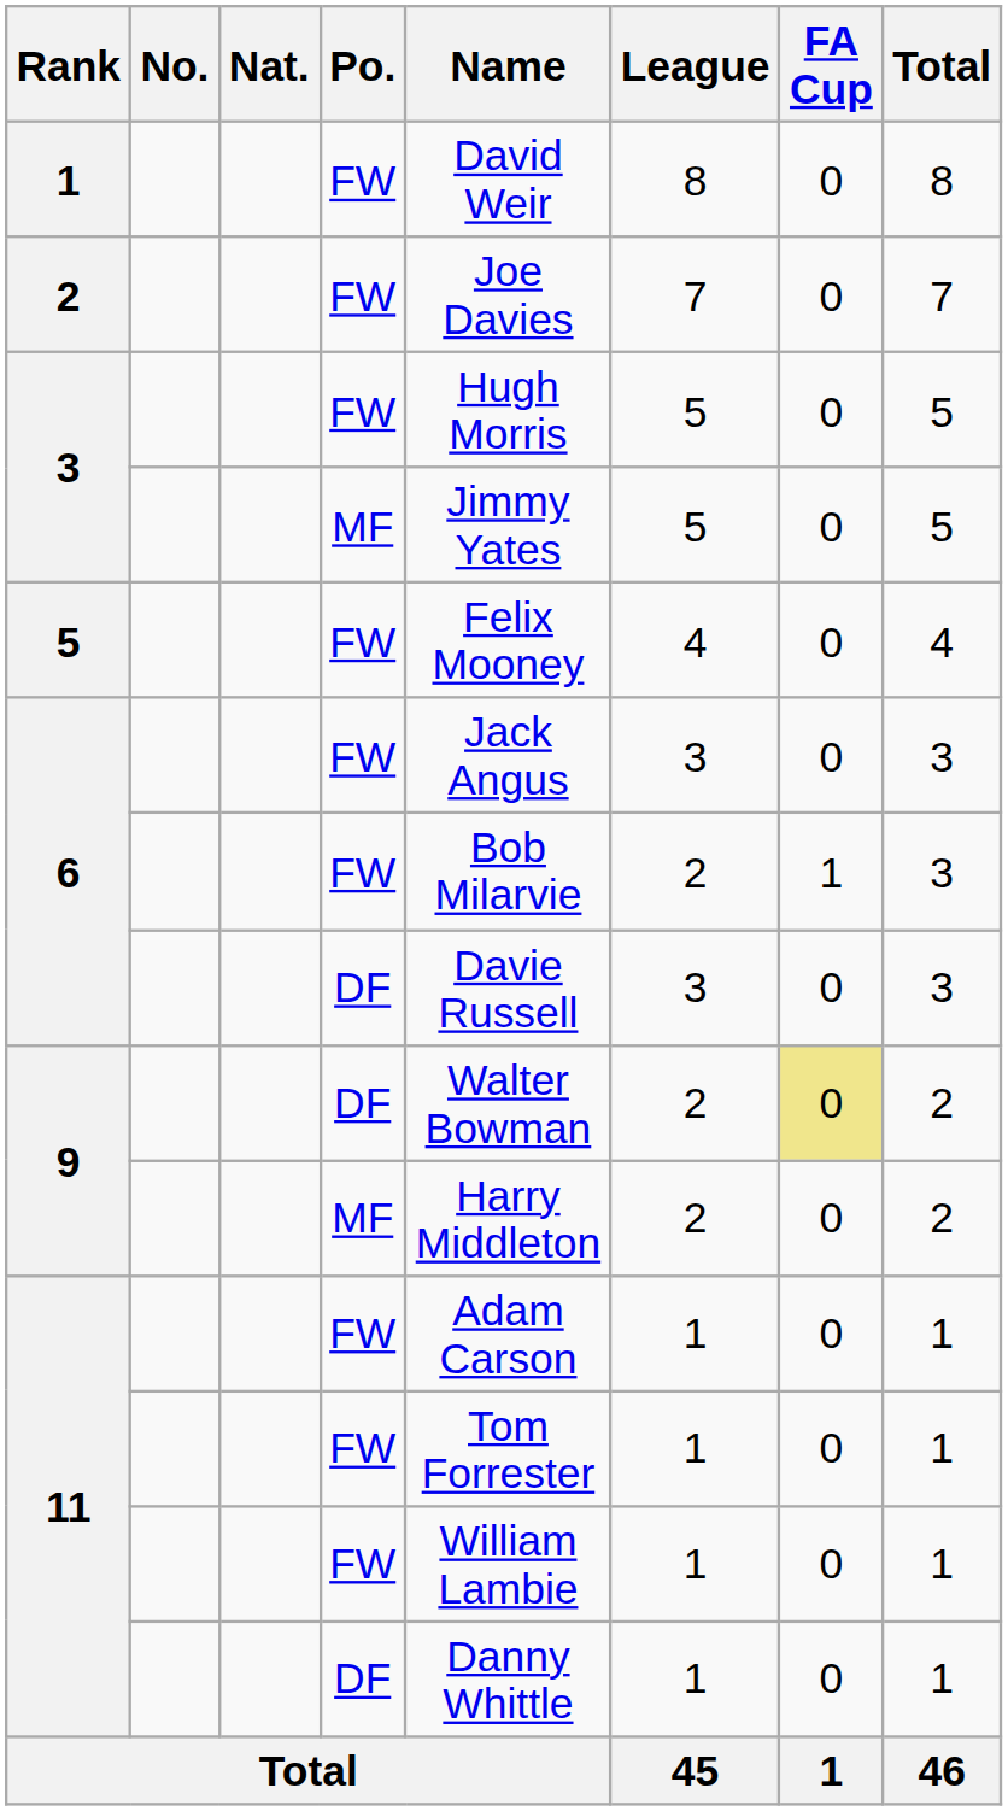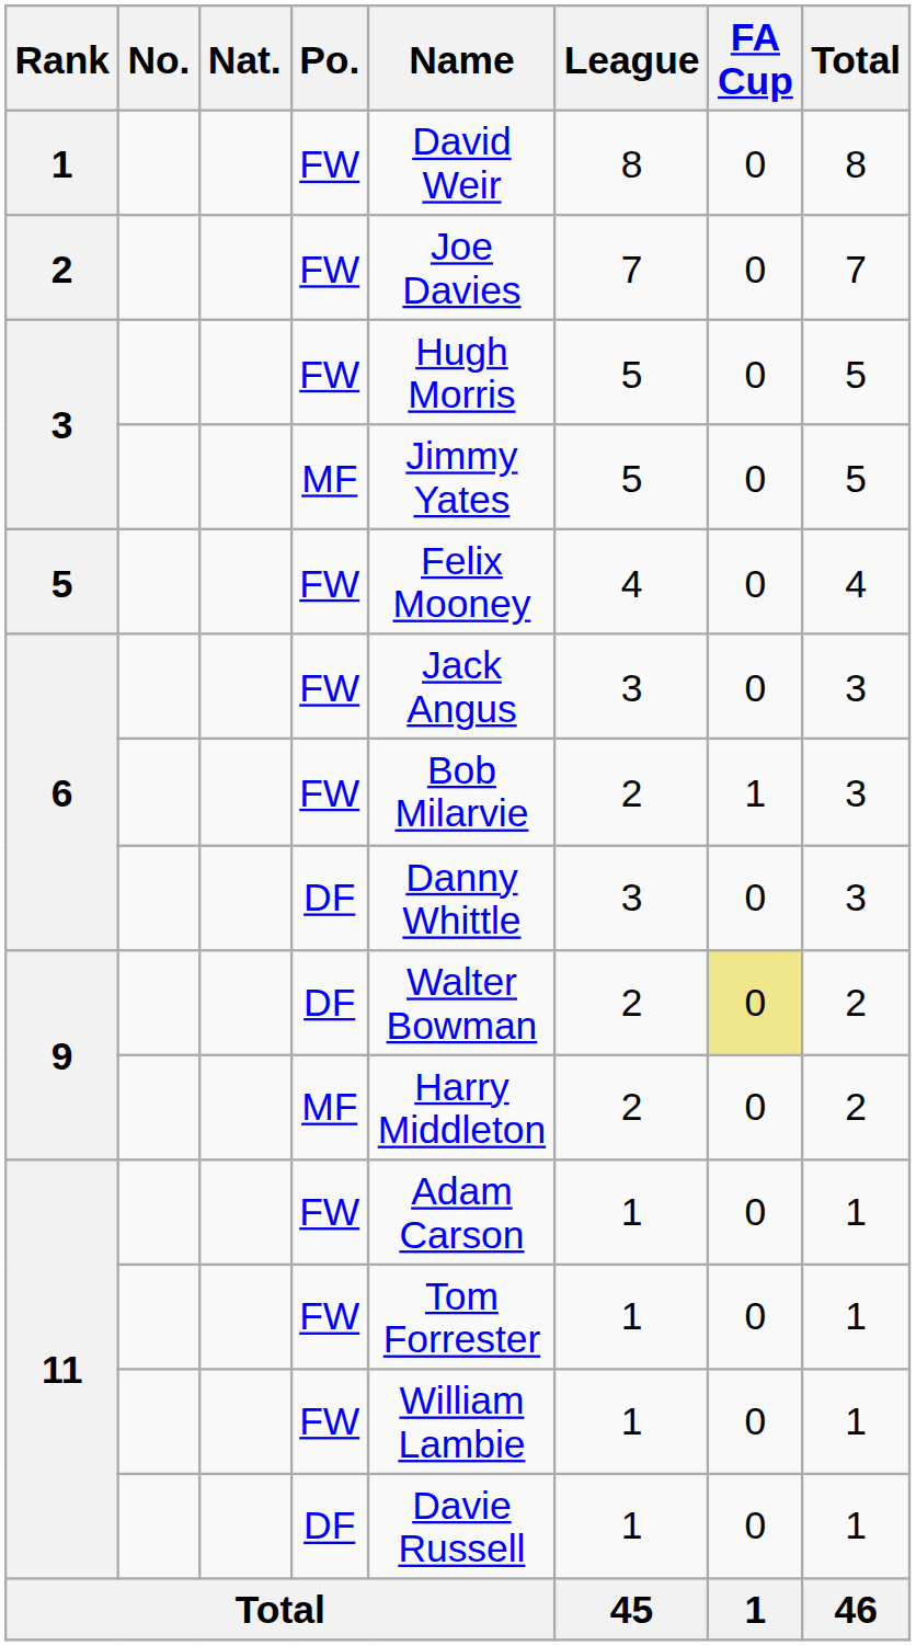6 / DF | Name: Davie Russell -> Danny Whittle
11 / DF | Name: Danny Whittle -> Davie Russell
